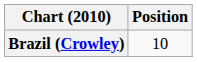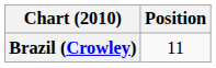Brazil (Crowley) | Position: 10 -> 11
